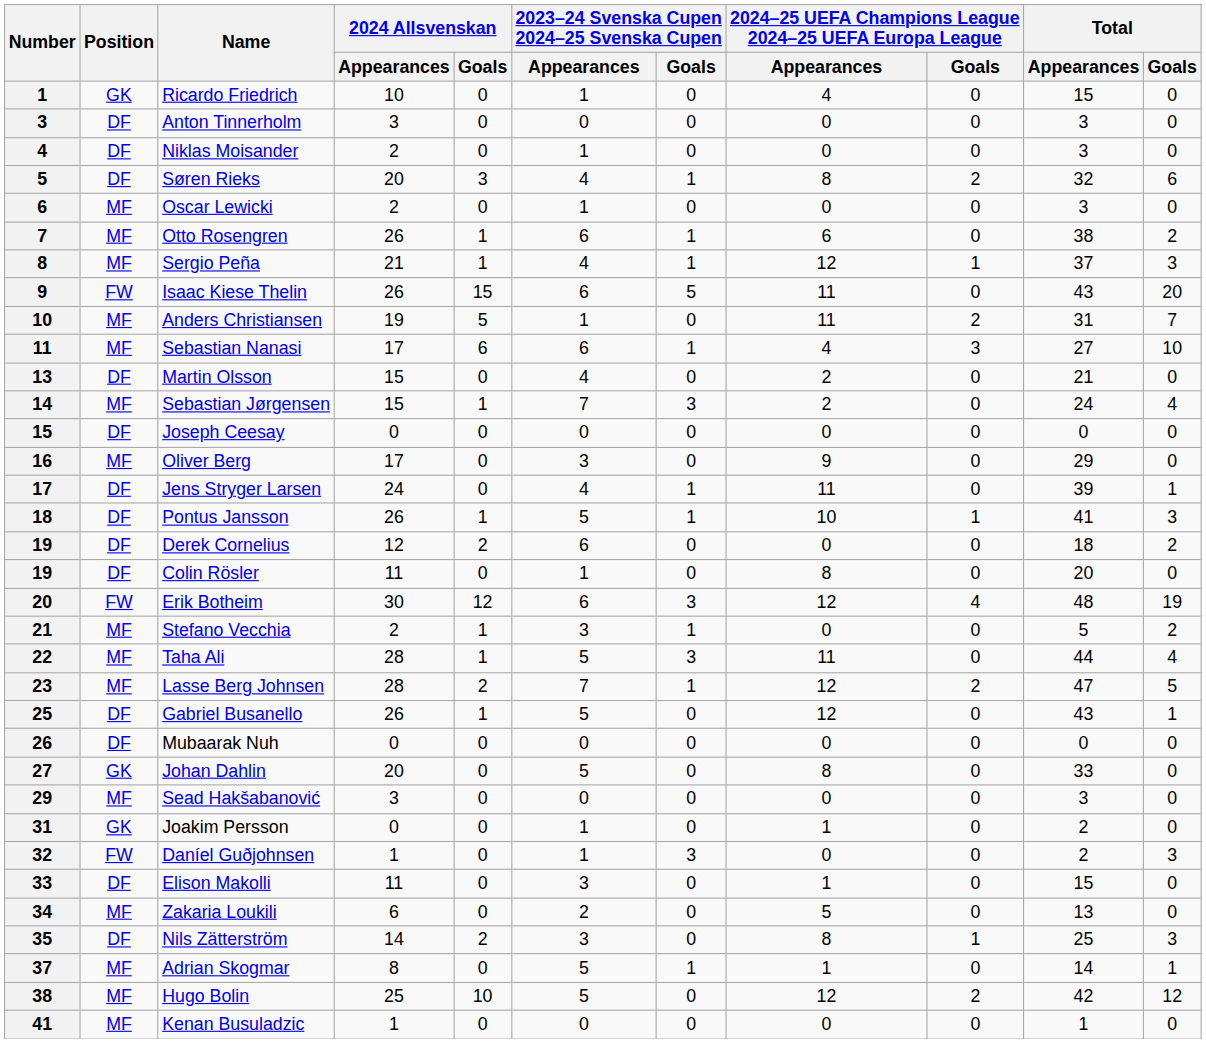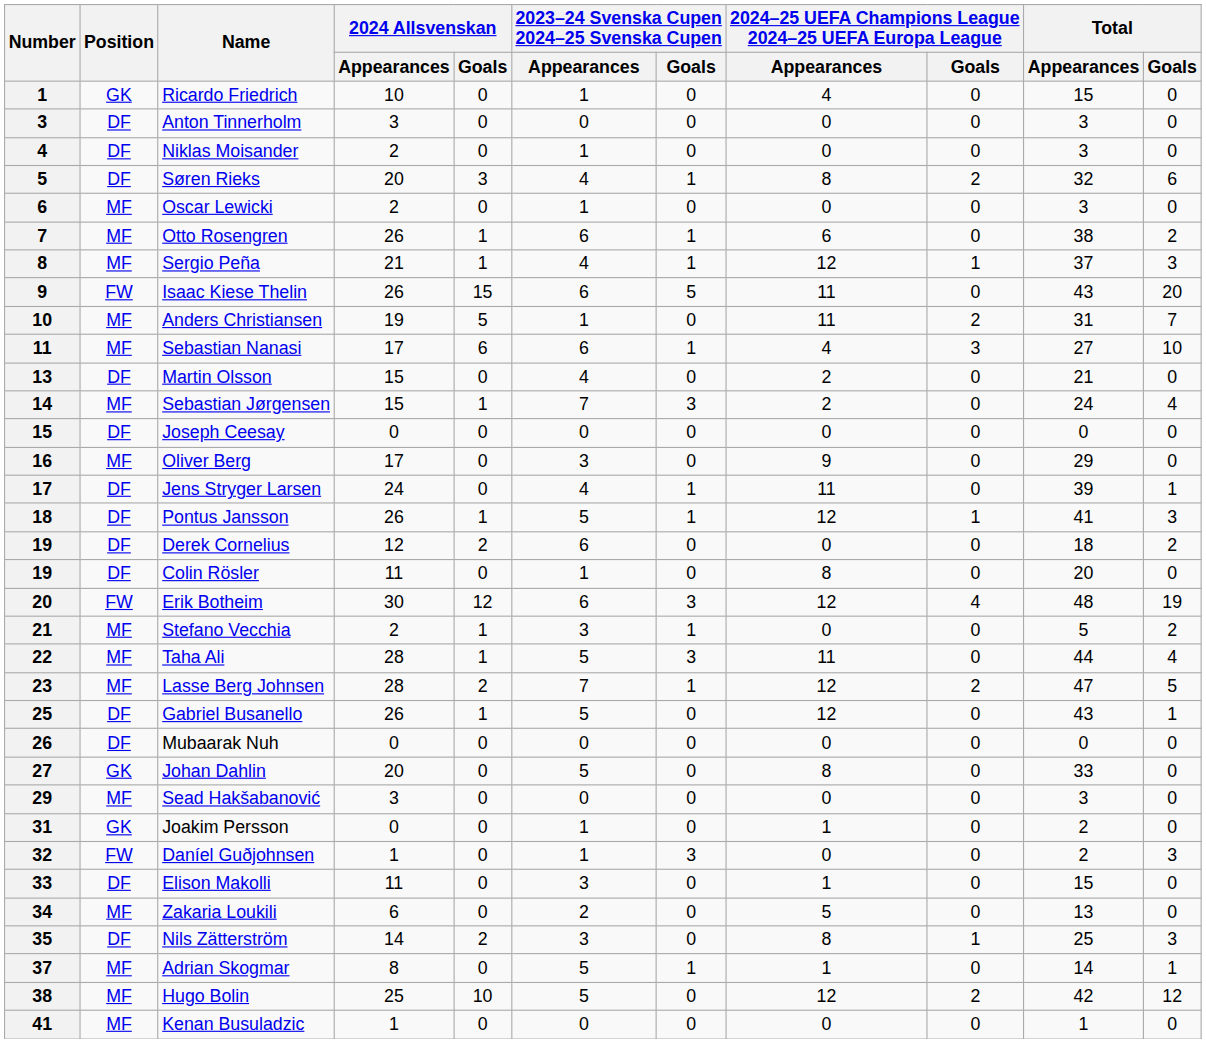Pontus Jansson | column 8: 10 -> 12
